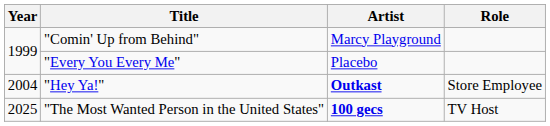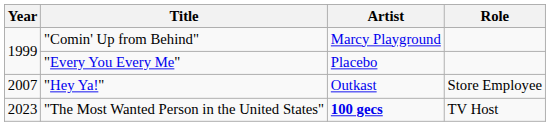"Hey Ya!" | Year: 2004 -> 2007
"Hey Ya!" | Artist: bold -> normal
"The Most Wanted Person in the United States" | Year: 2025 -> 2023
